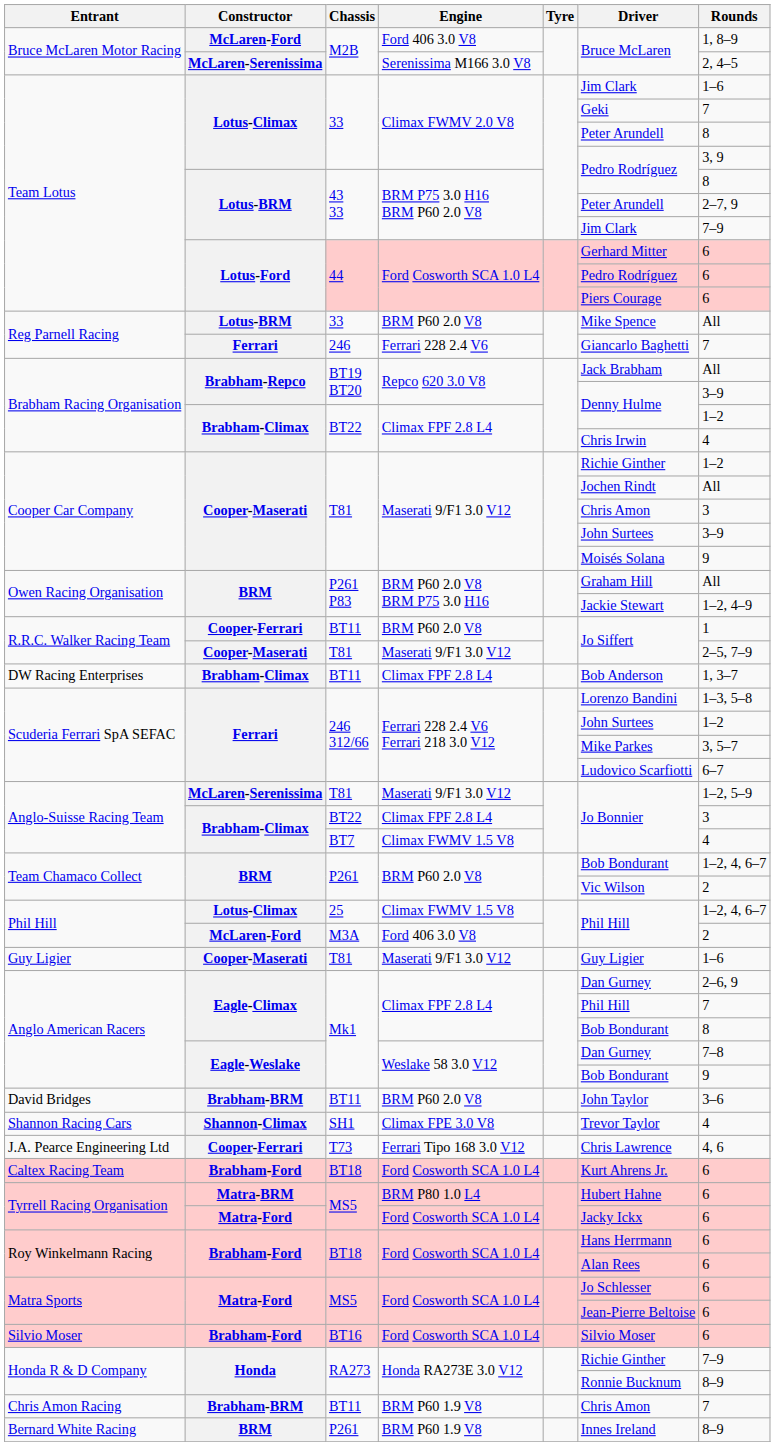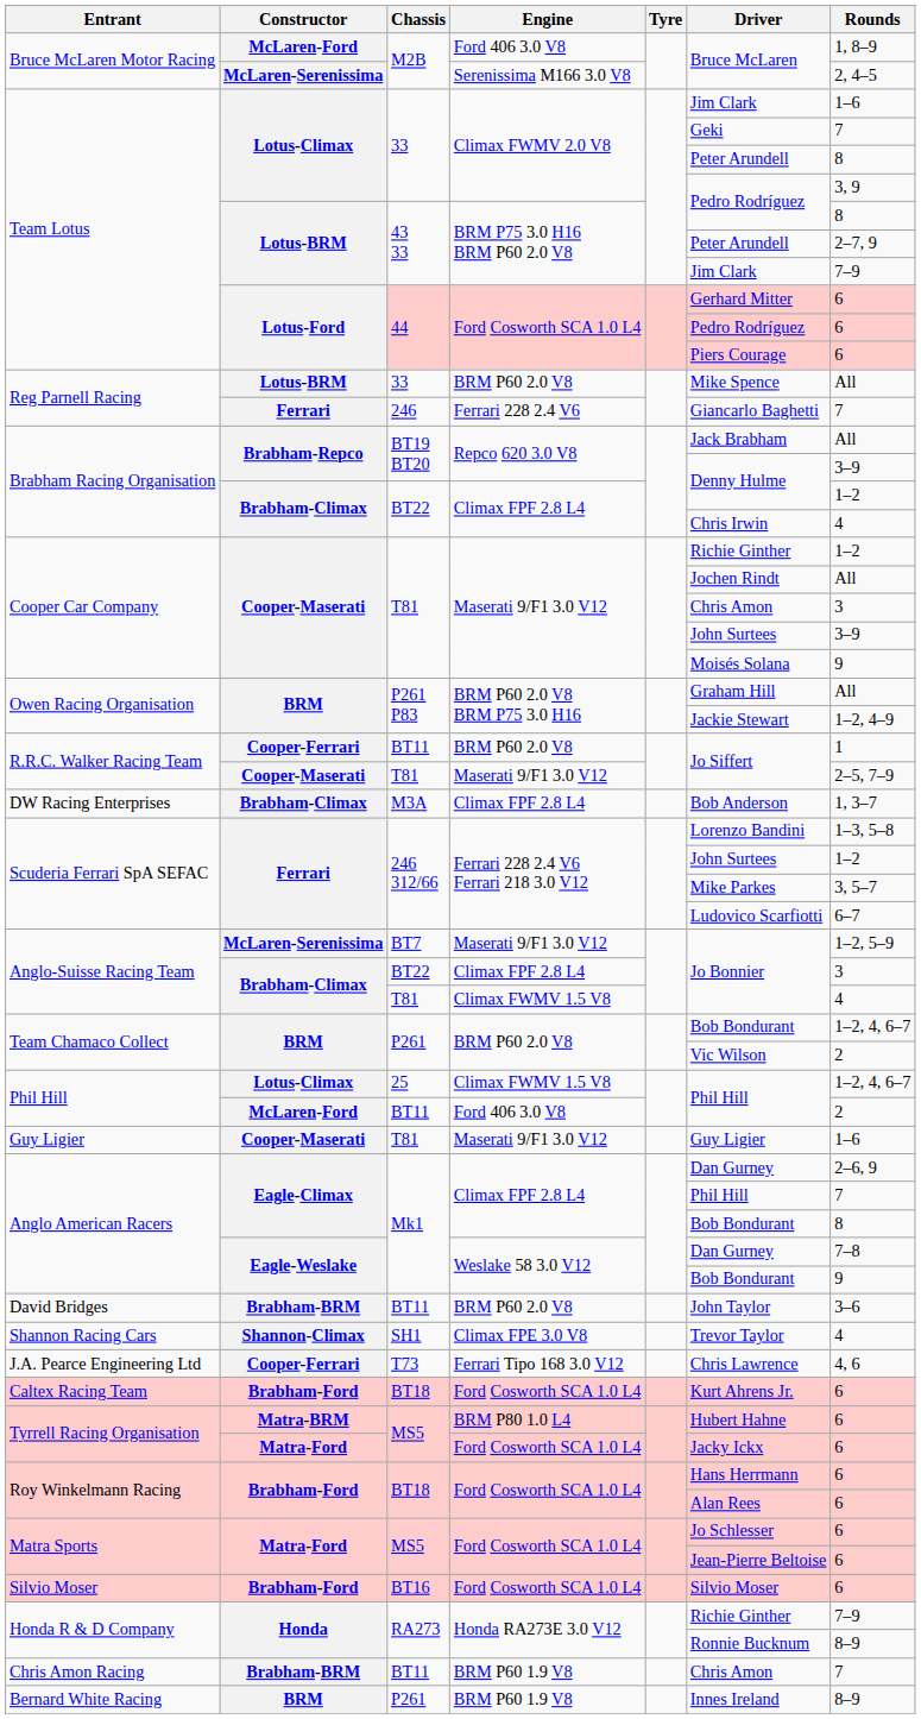DW Racing Enterprises | Chassis: BT11 -> M3A
Anglo-Suisse Racing Team / Maserati 9/F1 3.0 V12 | Chassis: T81 -> BT7
Anglo-Suisse Racing Team / Climax FWMV 1.5 V8 | Chassis: BT7 -> T81
Phil Hill / Ford 406 3.0 V8 | Chassis: M3A -> BT11
